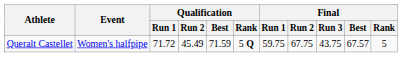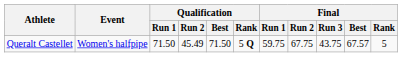Queralt Castellet | Qualification / Run 1: 71.72 -> 71.50
Queralt Castellet | Qualification / Best: 71.59 -> 71.50
